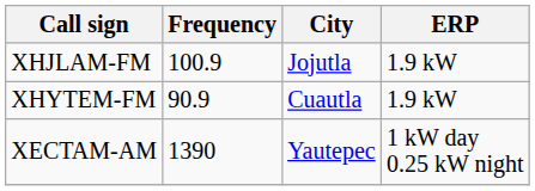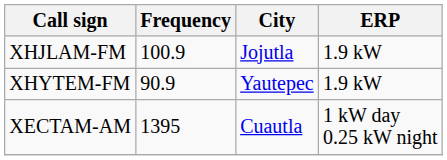XHYTEM-FM | City: Cuautla -> Yautepec
XECTAM-AM | Frequency: 1390 -> 1395
XECTAM-AM | City: Yautepec -> Cuautla
